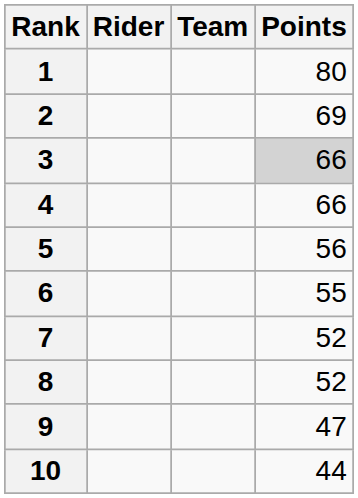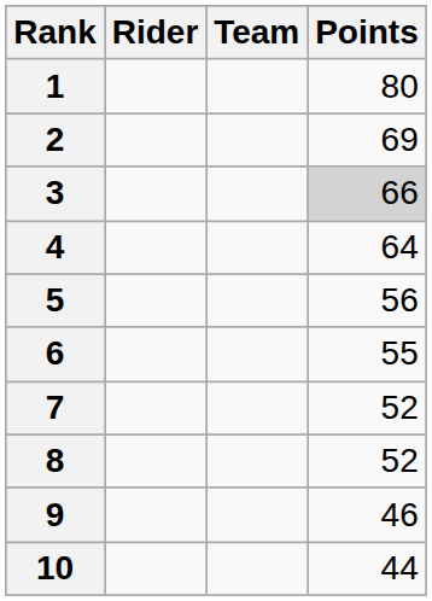4 | Points: 66 -> 64
9 | Points: 47 -> 46
